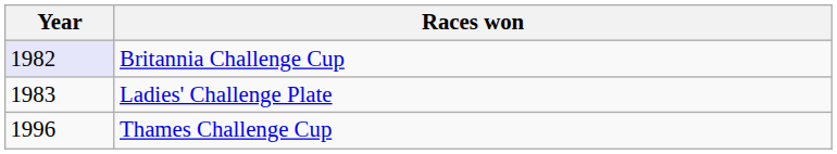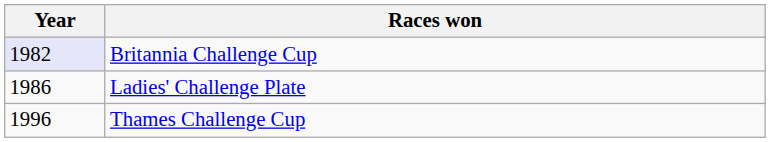Ladies' Challenge Plate | Year: 1983 -> 1986
